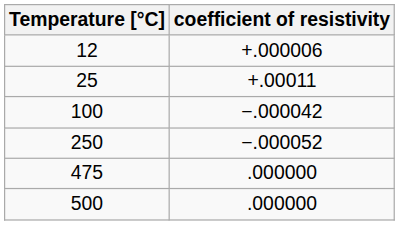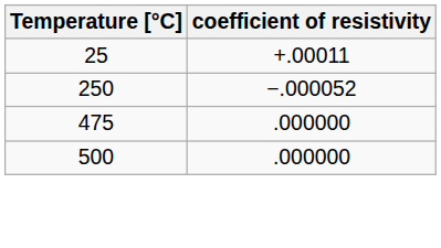- row: 12 | +.000006
- row: 100 | −.000042
